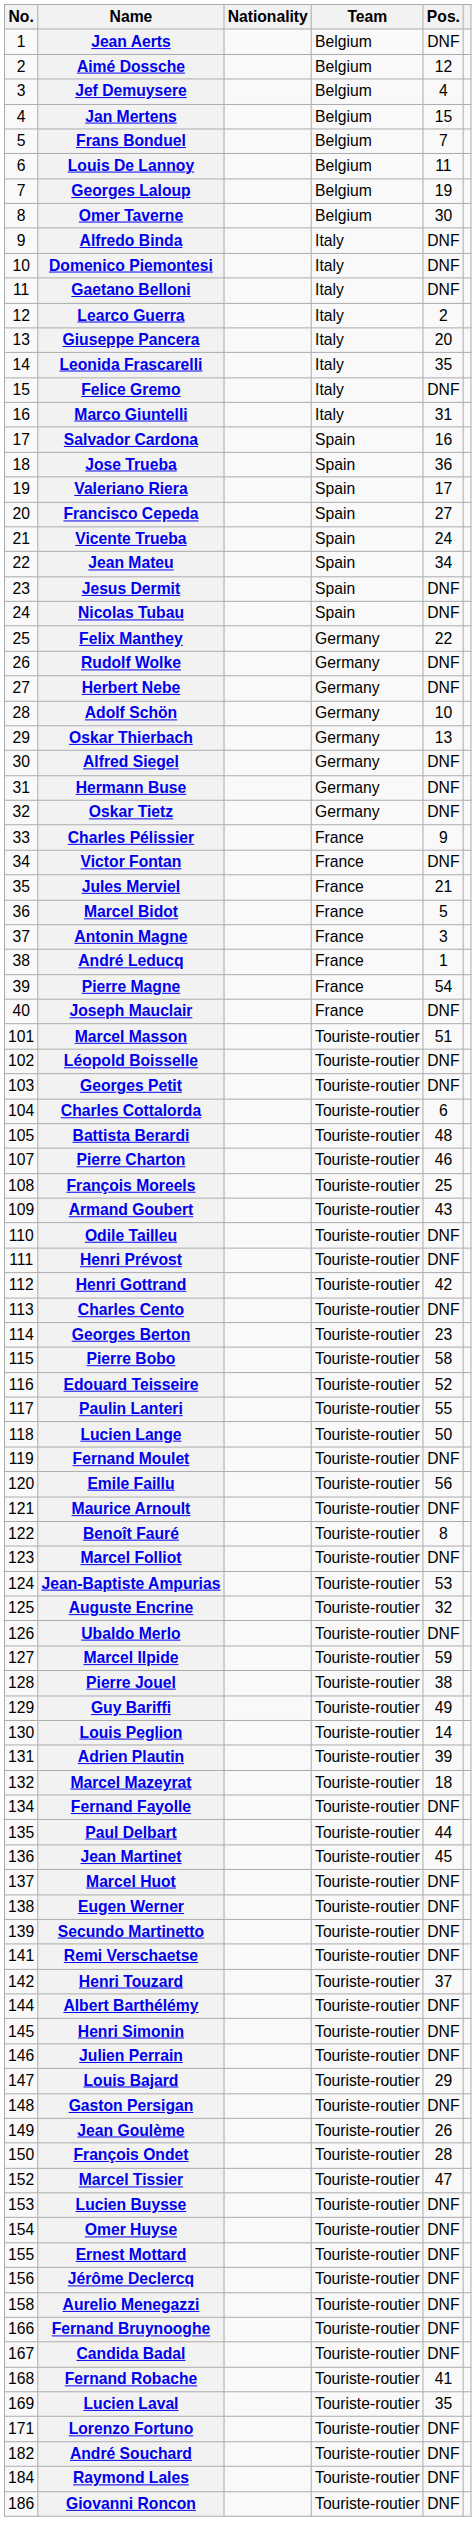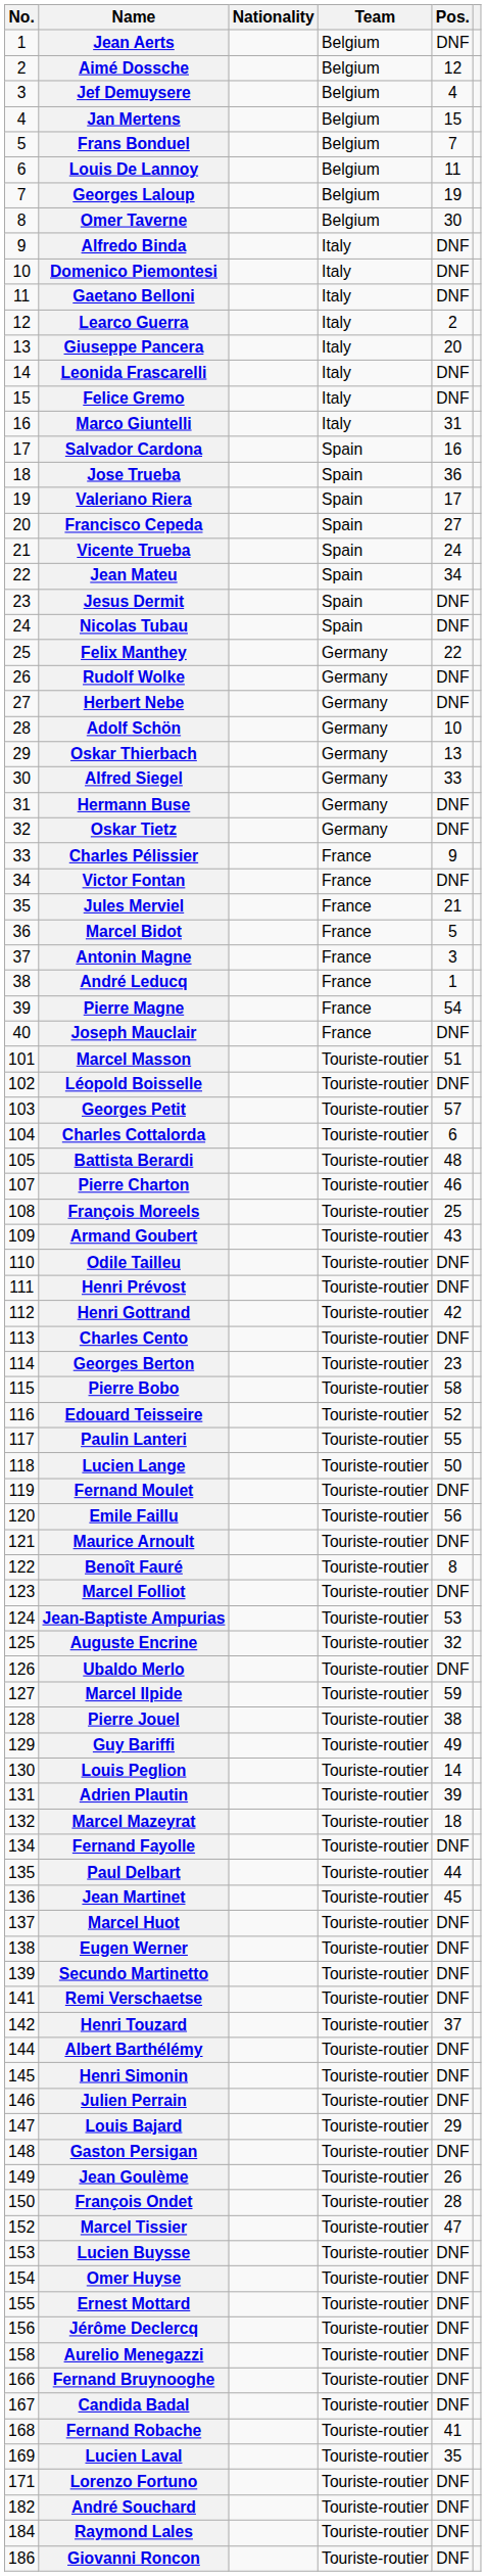Leonida Frascarelli | Pos.: 35 -> DNF
Alfred Siegel | Pos.: DNF -> 33
Georges Petit | Pos.: DNF -> 57
